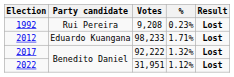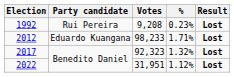2017 | Votes: 92,222 -> 92,323
